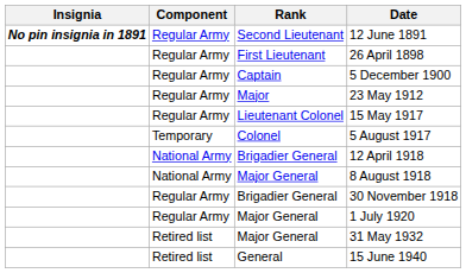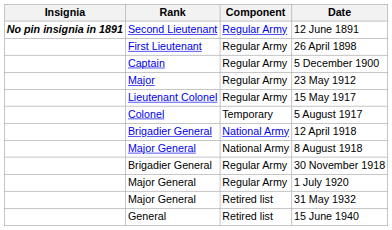columns swapped: Rank <-> Component
